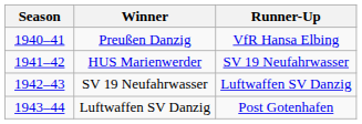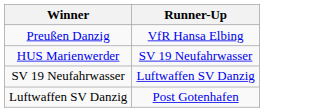- column: Season | 1940–41 | 1941–42 | 1942–43 | 1943–44
